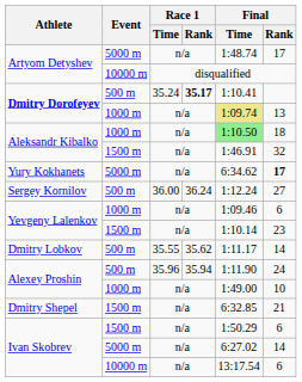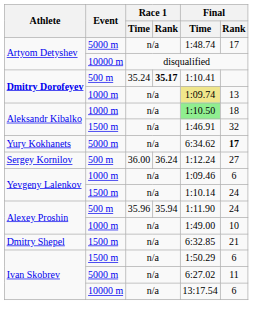Yevgeny Lalenkov / 1500 m | Final / Rank: 23 -> 24
- row: Dmitry Lobkov | 500 m | 35.55 | 35.62 | 1:11.17 | 14
Ivan Skobrev / 5000 m | Final / Rank: 14 -> 11
